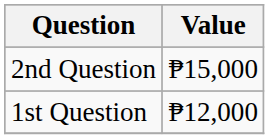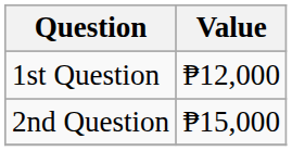rows swapped: 1st Question <-> 2nd Question
